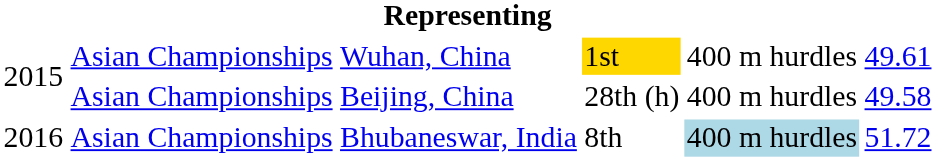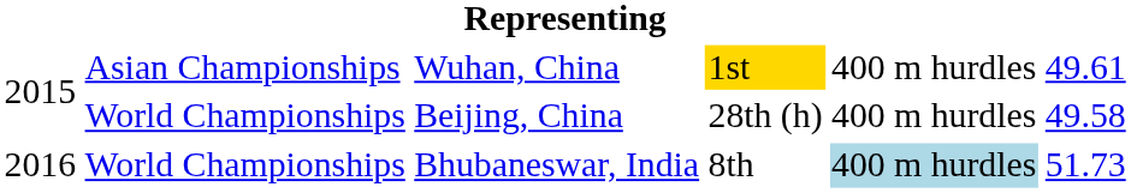Beijing, China | column 2: Asian Championships -> World Championships
Bhubaneswar, India | column 2: Asian Championships -> World Championships
Bhubaneswar, India | column 6: 51.72 -> 51.73
